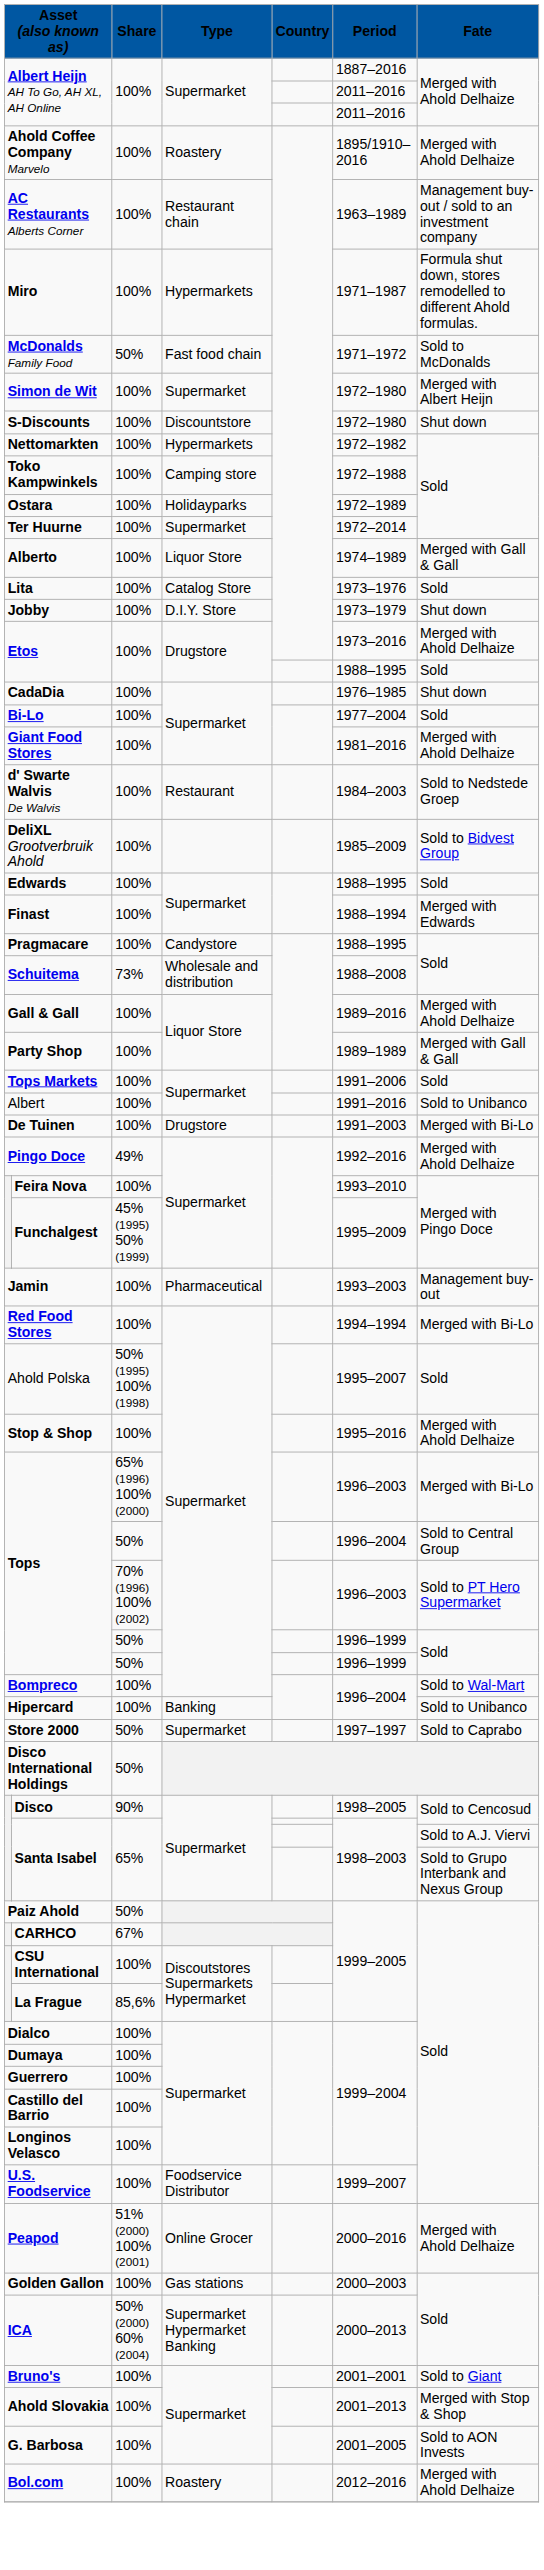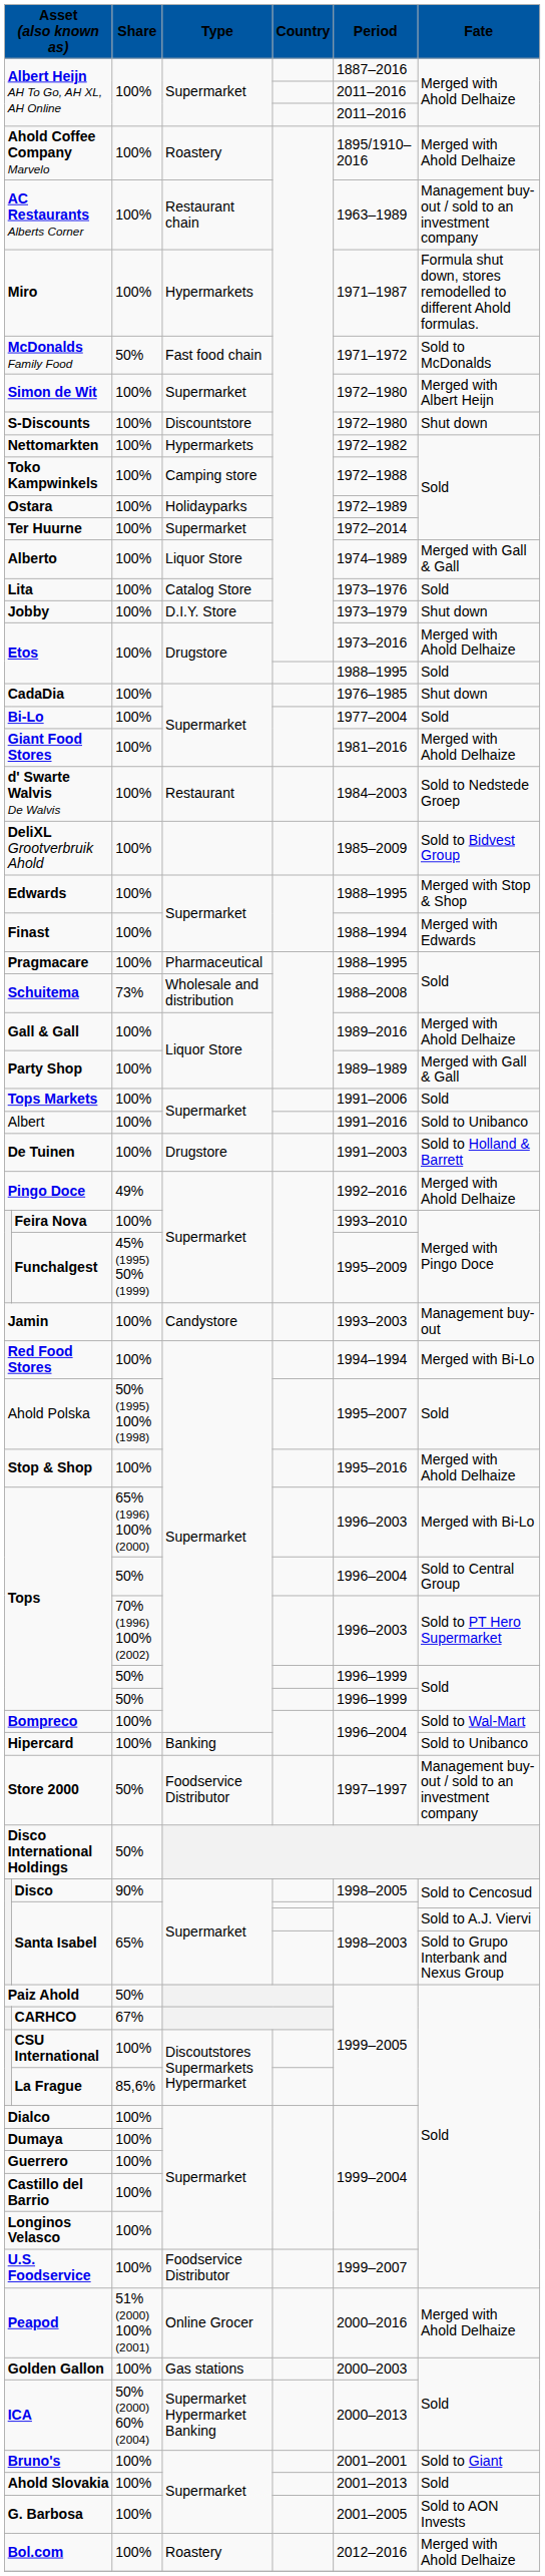Edwards | Fate: Sold -> Merged with Stop & Shop
Pragmacare | Type: Candystore -> Pharmaceutical
De Tuinen | Fate: Merged with Bi-Lo -> Sold to Holland & Barrett
Jamin | Type: Pharmaceutical -> Candystore
Store 2000 | Type: Supermarket -> Foodservice Distributor
Store 2000 | Fate: Sold to Caprabo -> Management buy-out / sold to an investment company
Ahold Slovakia | Fate: Merged with Stop & Shop -> Sold
